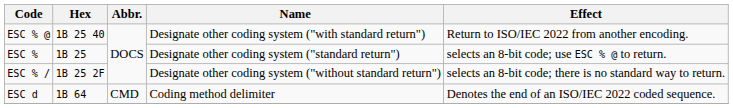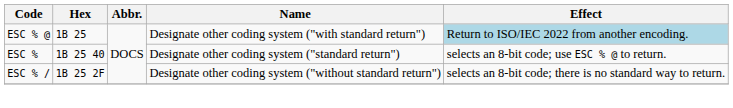ESC % @ | Hex: 1B 25 40 -> 1B 25
ESC % @ | Effect: no background -> lightblue background
ESC % | Hex: 1B 25 -> 1B 25 40
- row: ESC d | 1B 64 | CMD | Coding method delimiter | Denotes the end of an ISO/IEC 2022 coded sequence.
